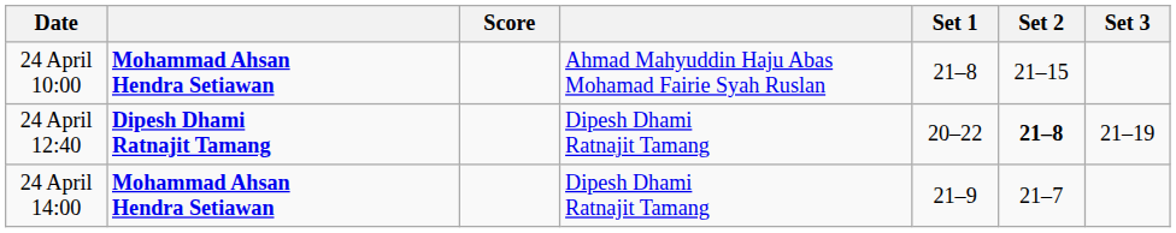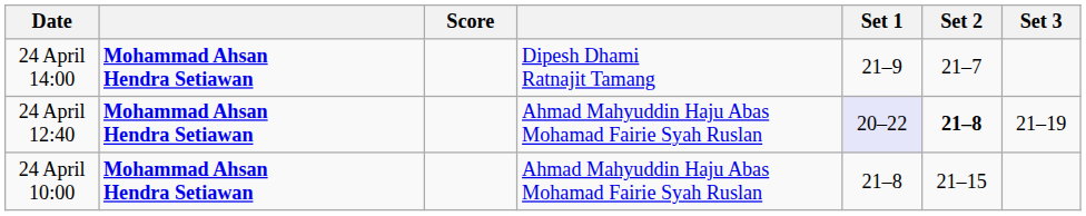rows swapped: 24 April 10:00 <-> 24 April 14:00
24 April 12:40 | column 2: Dipesh Dhami Ratnajit Tamang -> Mohammad Ahsan Hendra Setiawan
24 April 12:40 | column 4: Dipesh Dhami Ratnajit Tamang -> Ahmad Mahyuddin Haju Abas Mohamad Fairie Syah Ruslan
24 April 12:40 | Set 1: no background -> lavender background
